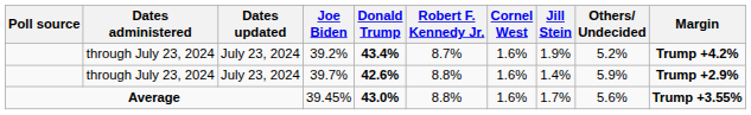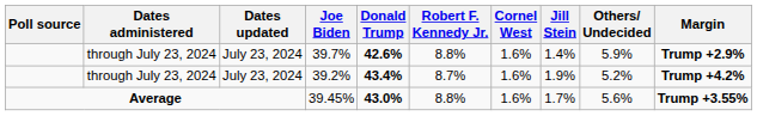rows swapped: 39.2% <-> 39.7%
